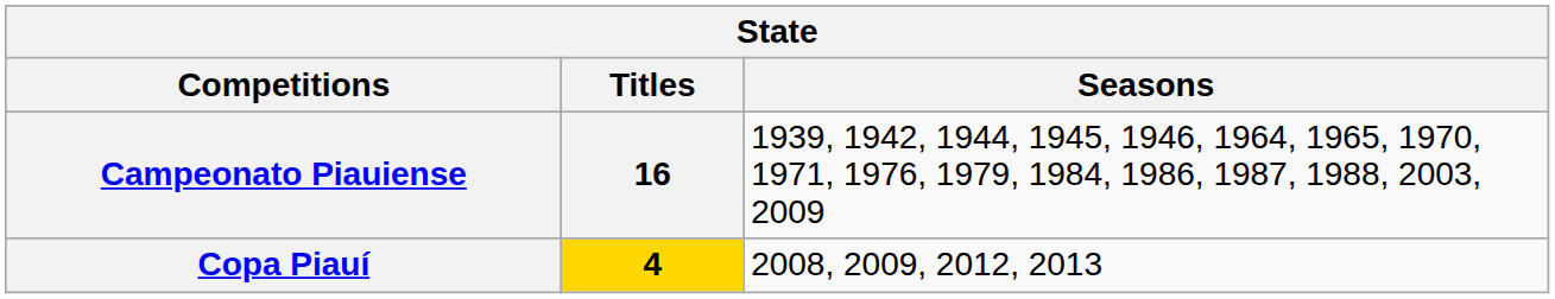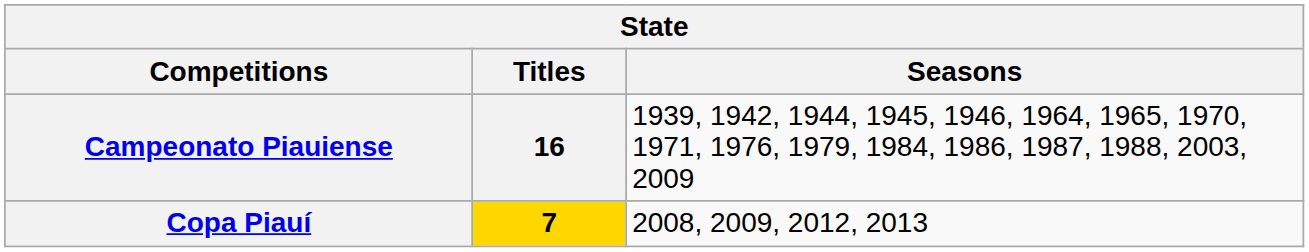Copa Piauí | Titles: 4 -> 7
